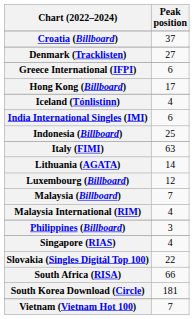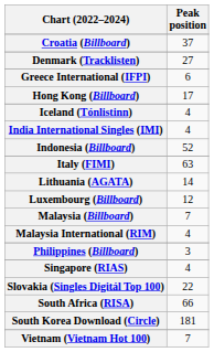India International Singles (IMI) | Peak position: 6 -> 4
Indonesia (Billboard) | Peak position: 25 -> 52
